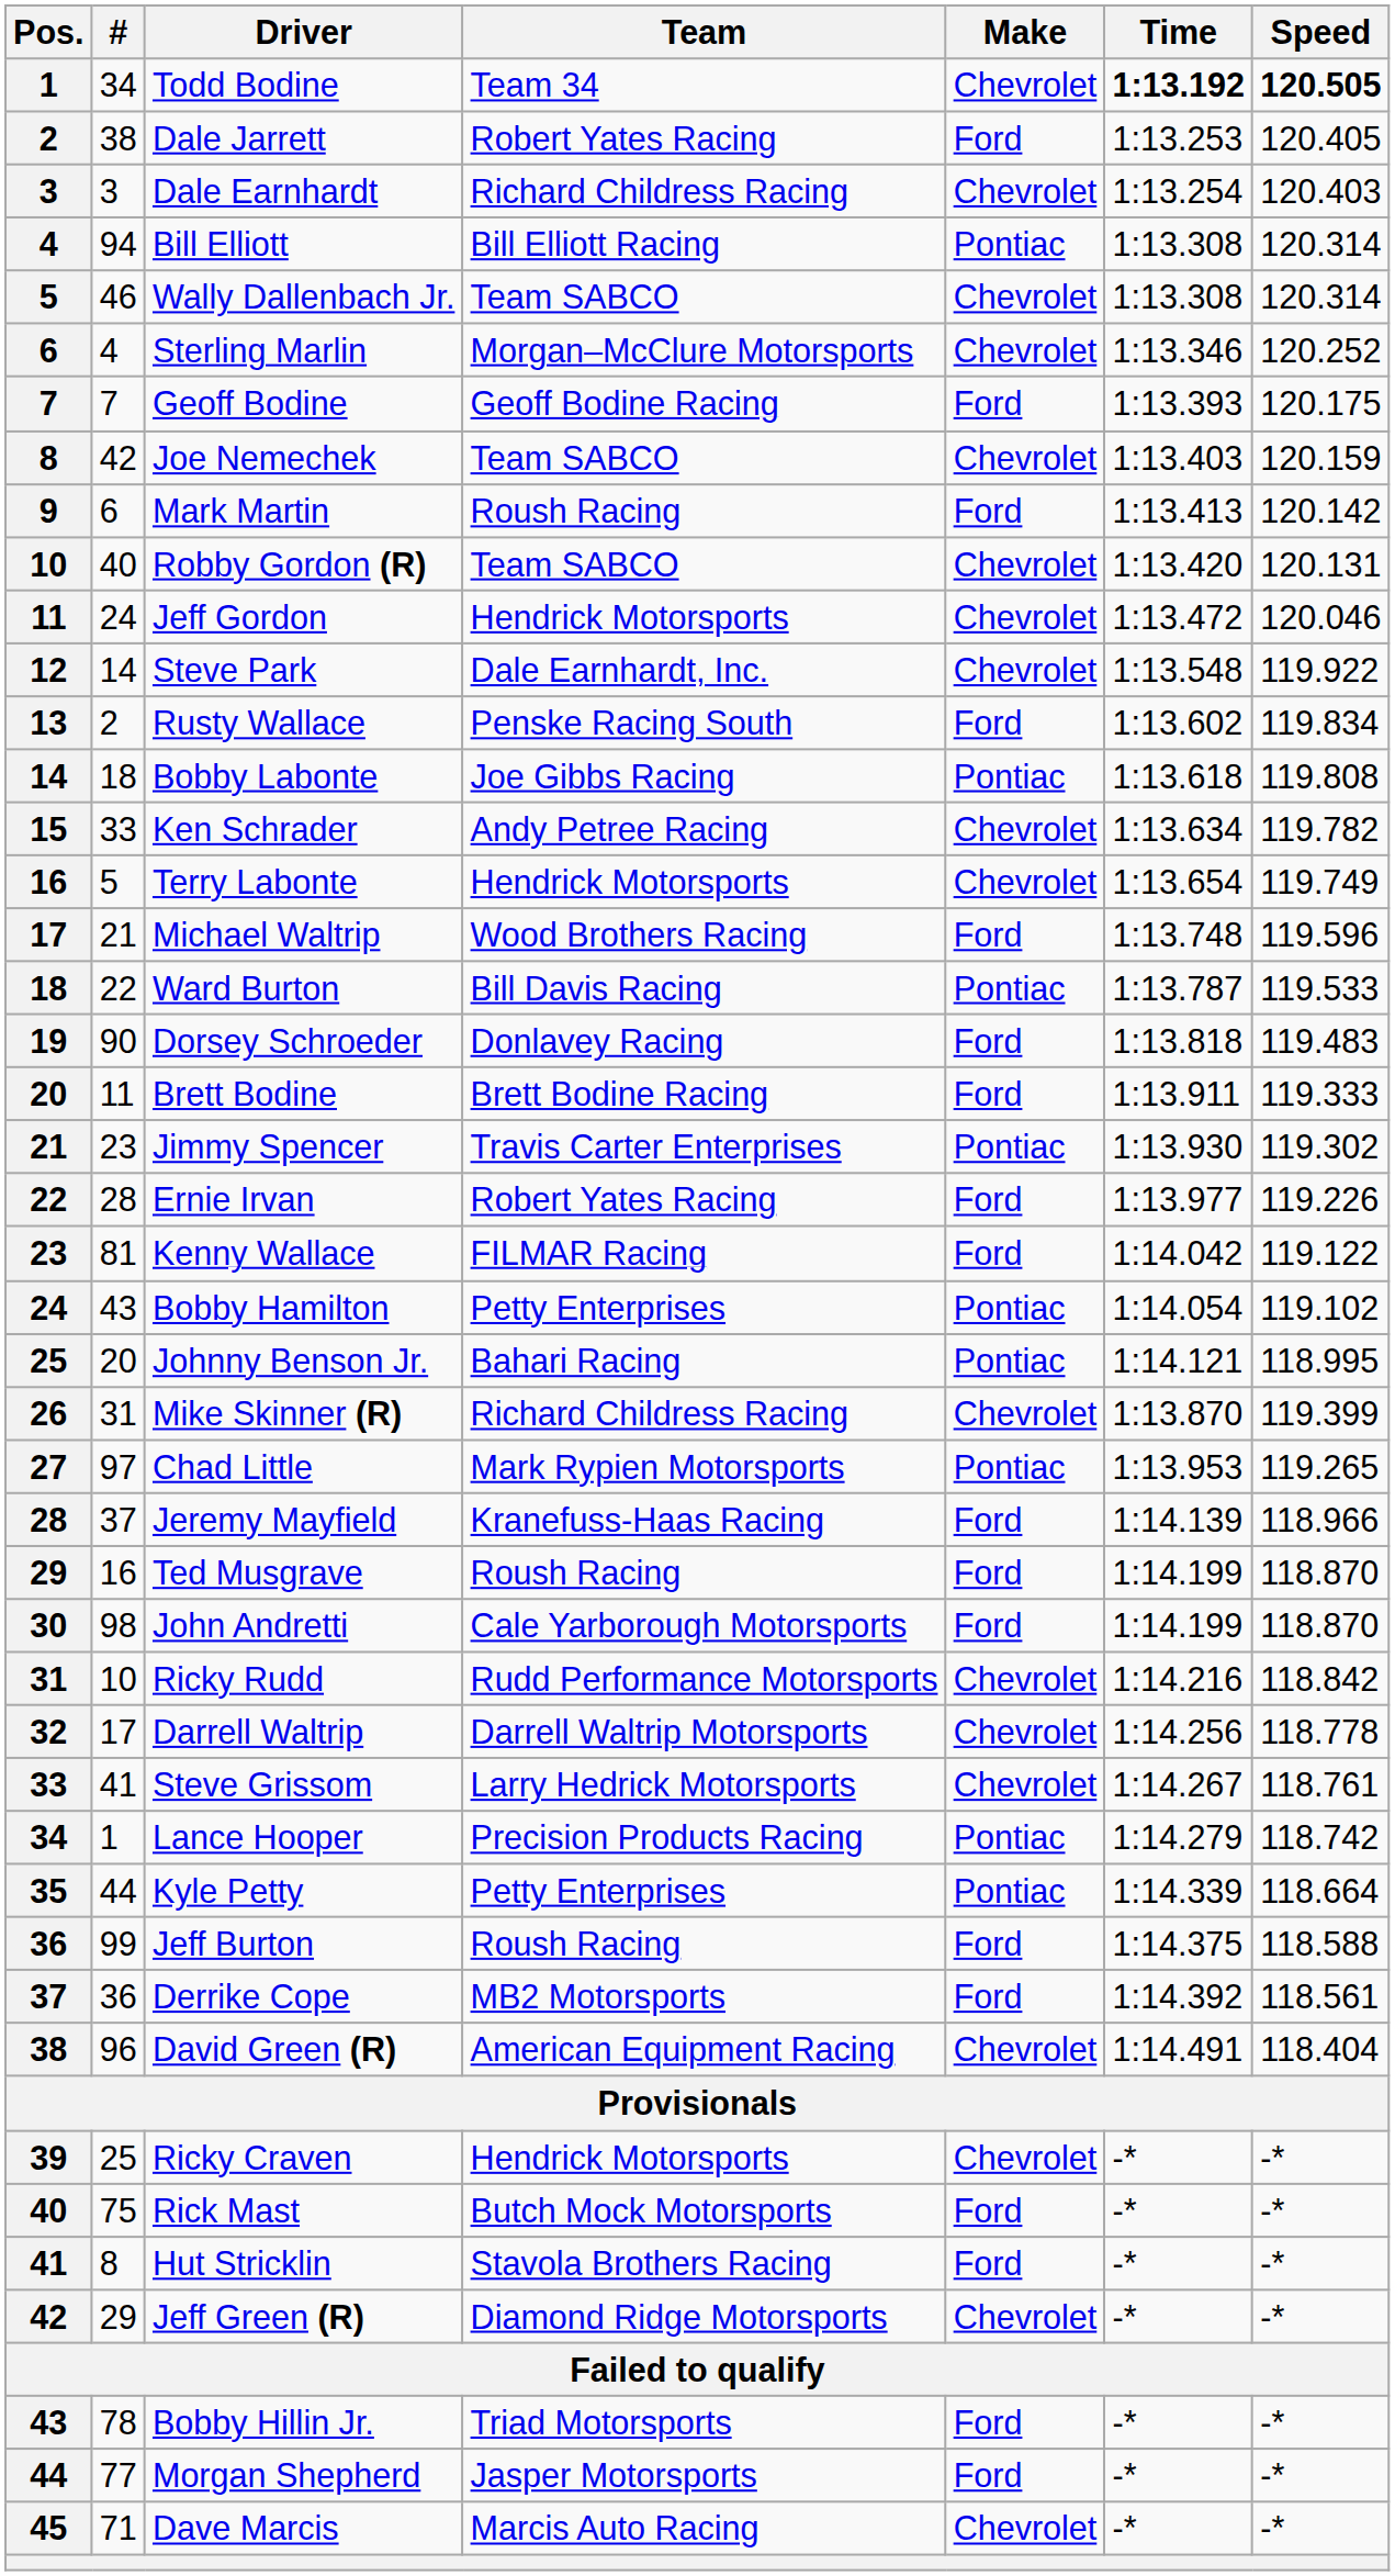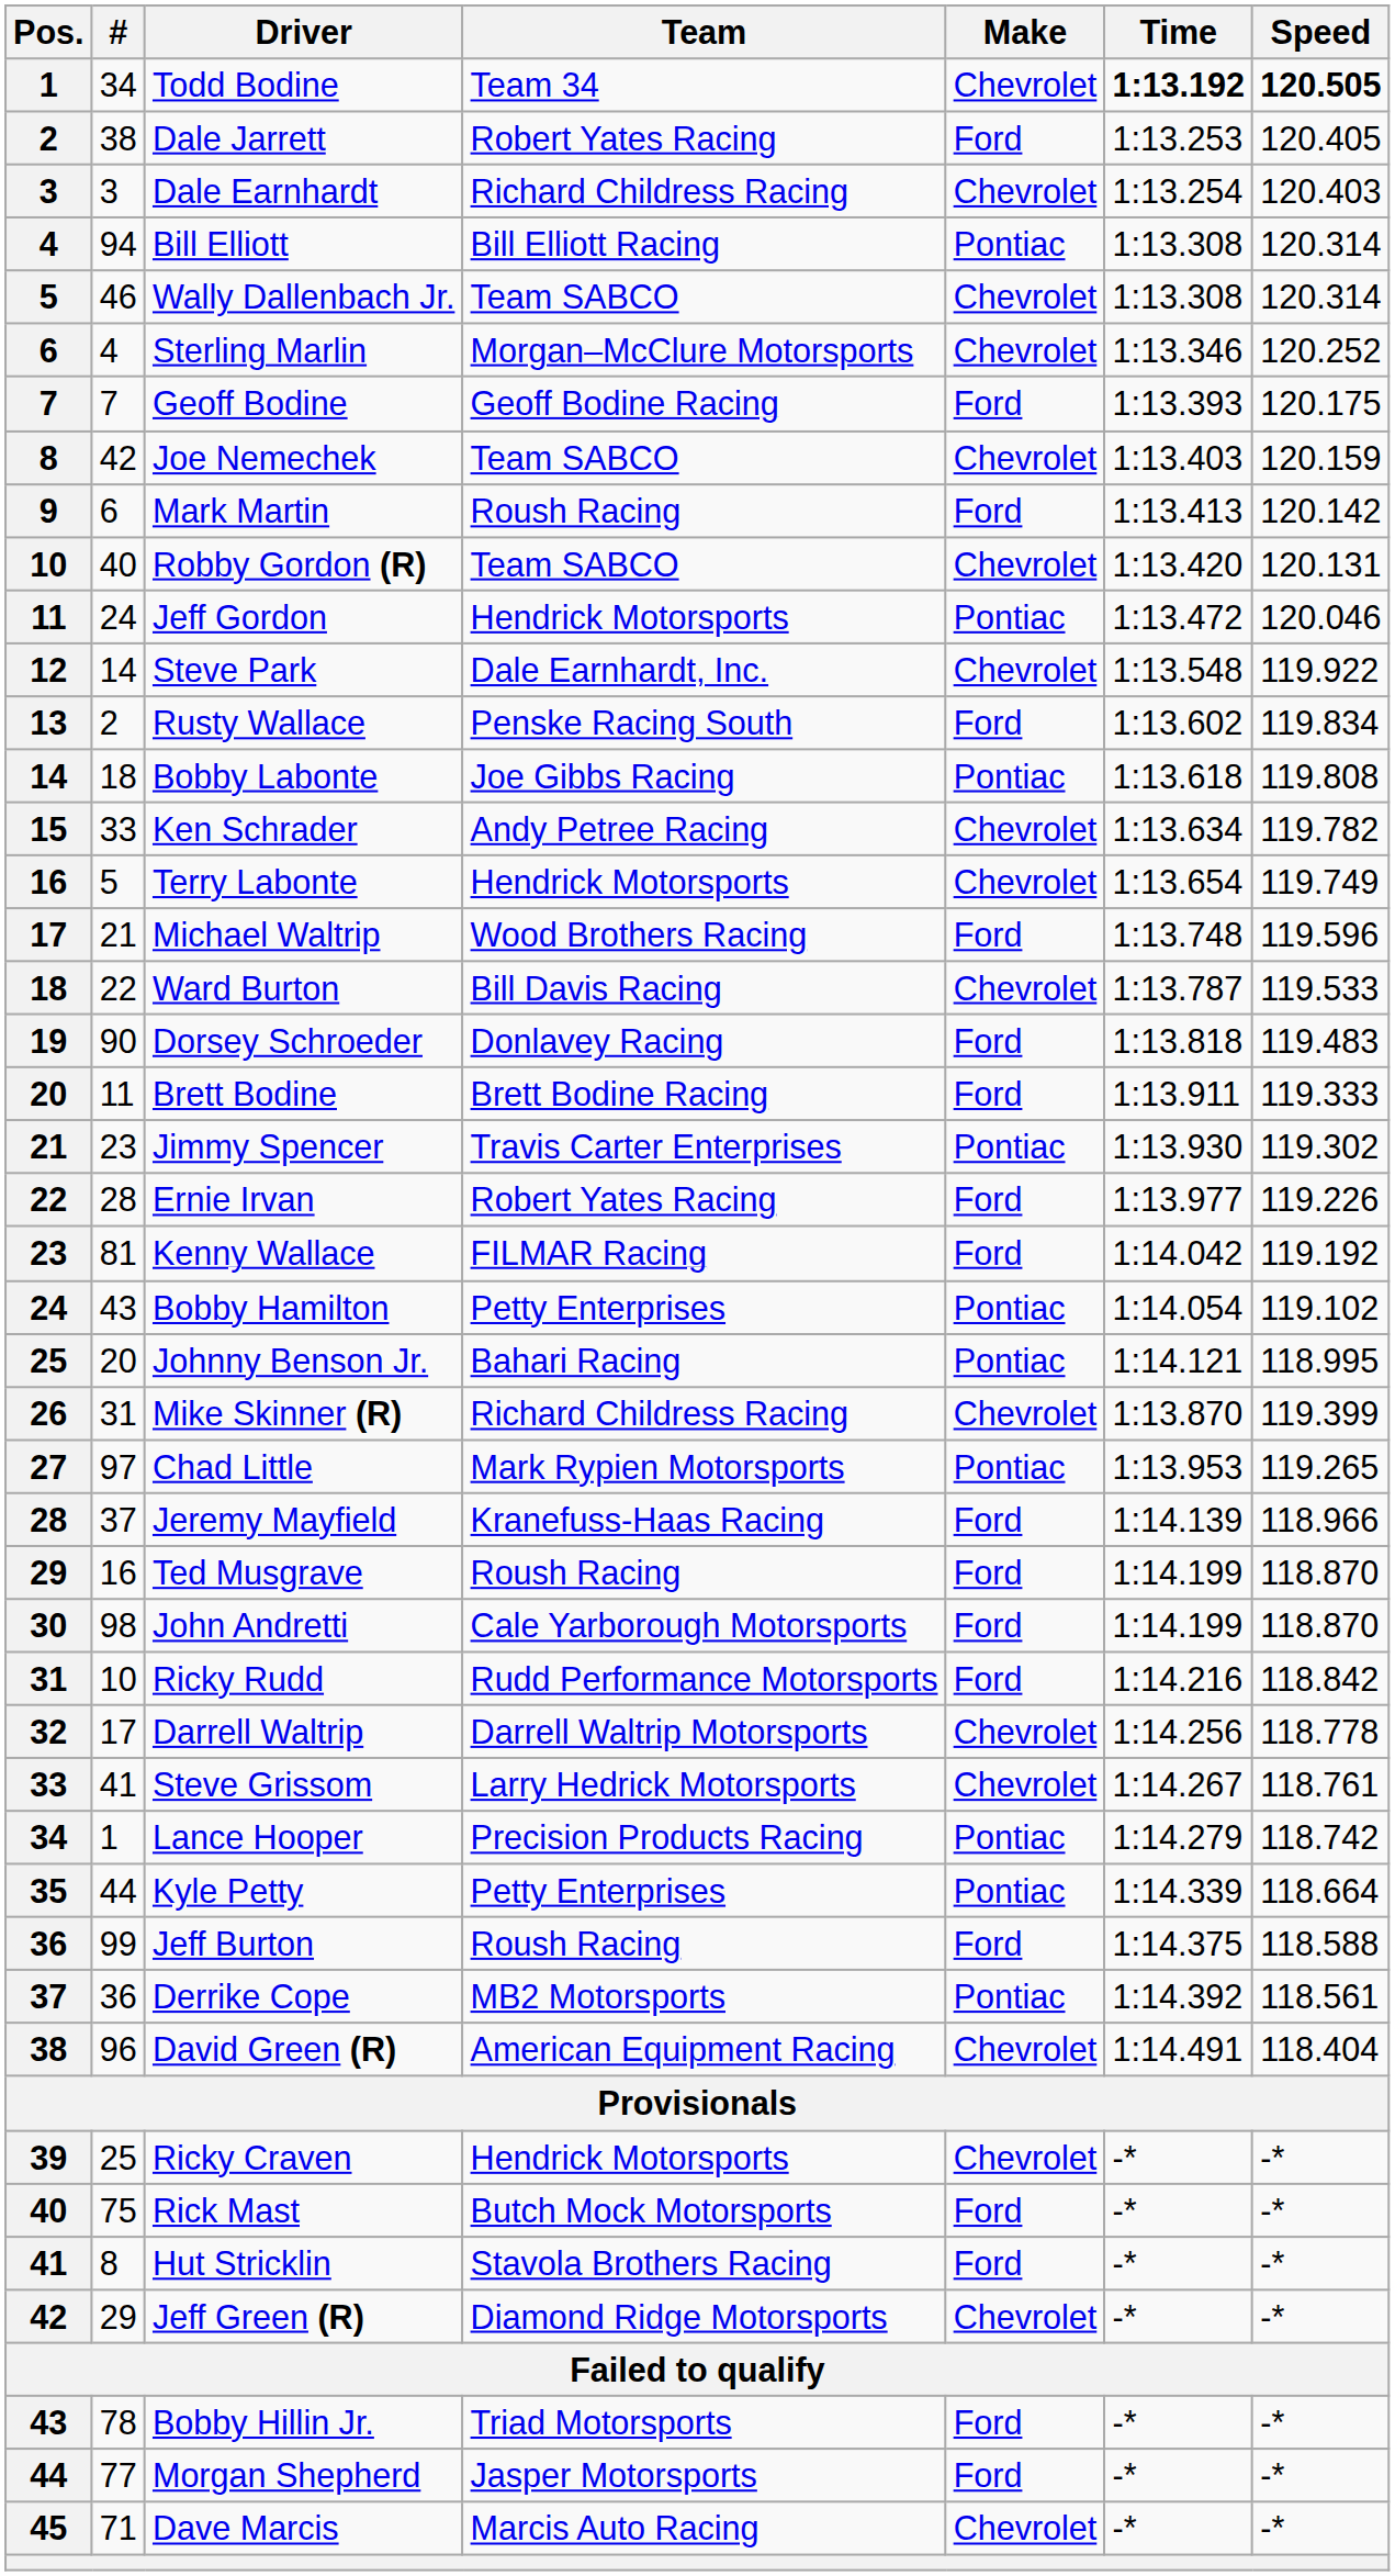Jeff Gordon | Make: Chevrolet -> Pontiac
Ward Burton | Make: Pontiac -> Chevrolet
Kenny Wallace | Speed: 119.122 -> 119.192
Ricky Rudd | Make: Chevrolet -> Ford
Derrike Cope | Make: Ford -> Pontiac
